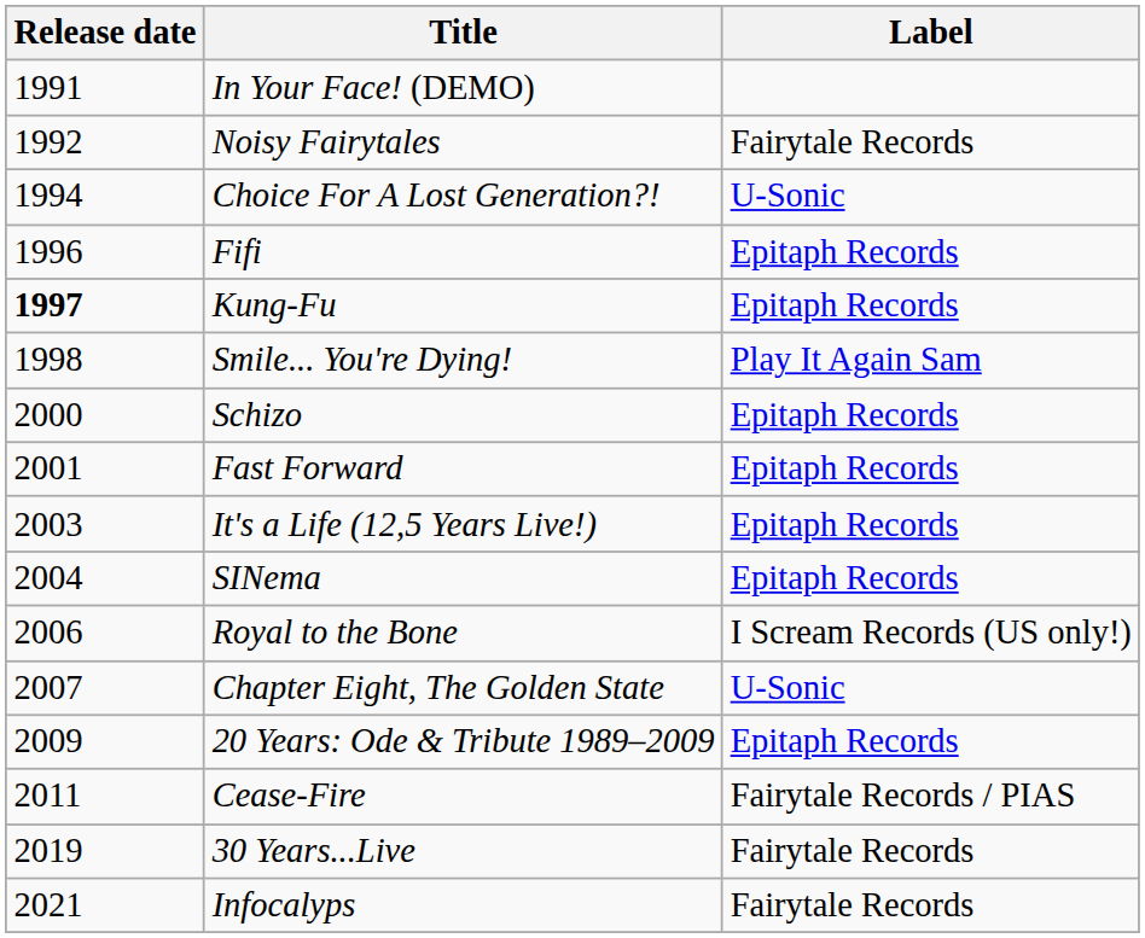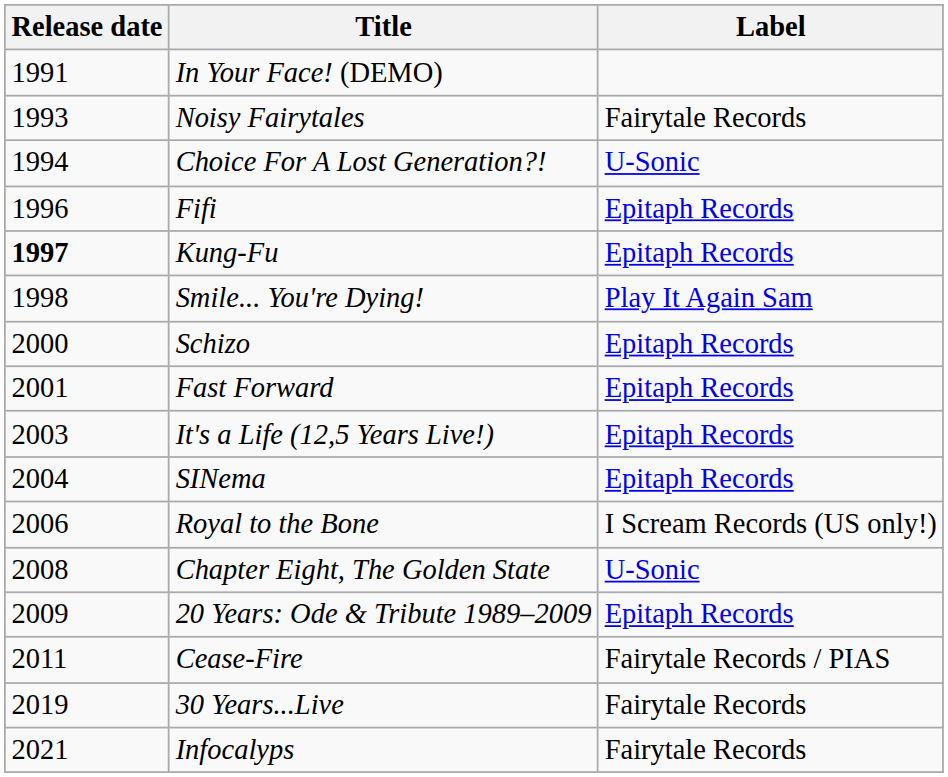Noisy Fairytales | Release date: 1992 -> 1993
Chapter Eight, The Golden State | Release date: 2007 -> 2008
